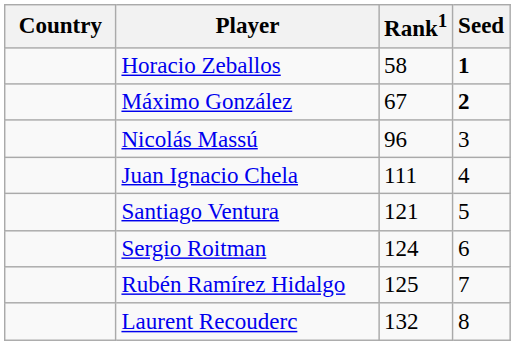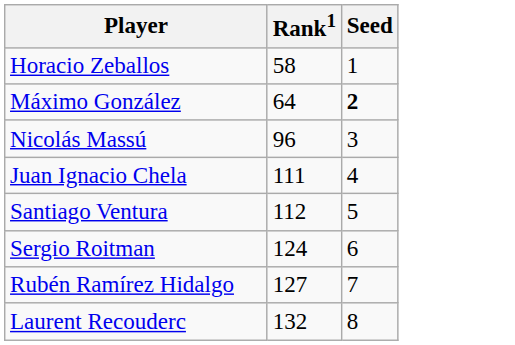- column: Country
Horacio Zeballos | Seed: bold -> normal
Máximo González | Rank1: 67 -> 64
Santiago Ventura | Rank1: 121 -> 112
Rubén Ramírez Hidalgo | Rank1: 125 -> 127
